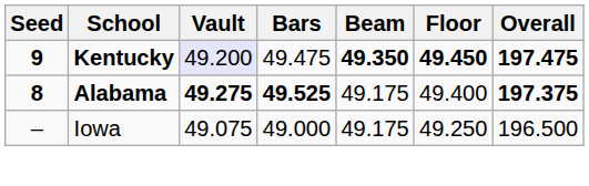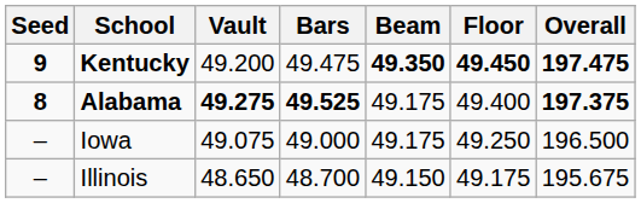Kentucky | Vault: lavender background -> no background
+ row: – | Illinois | 48.650 | 48.700 | 49.150 | 49.175 | 195.675
